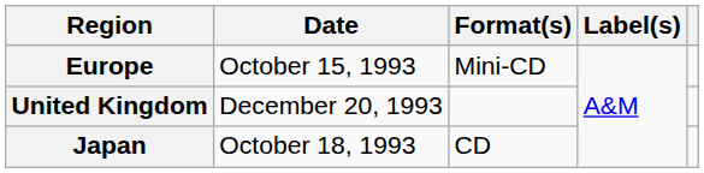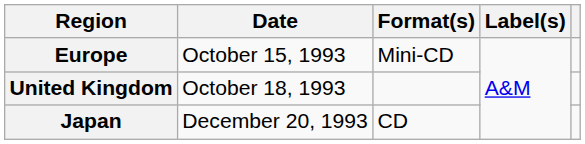United Kingdom | Date: December 20, 1993 -> October 18, 1993
Japan | Date: October 18, 1993 -> December 20, 1993
